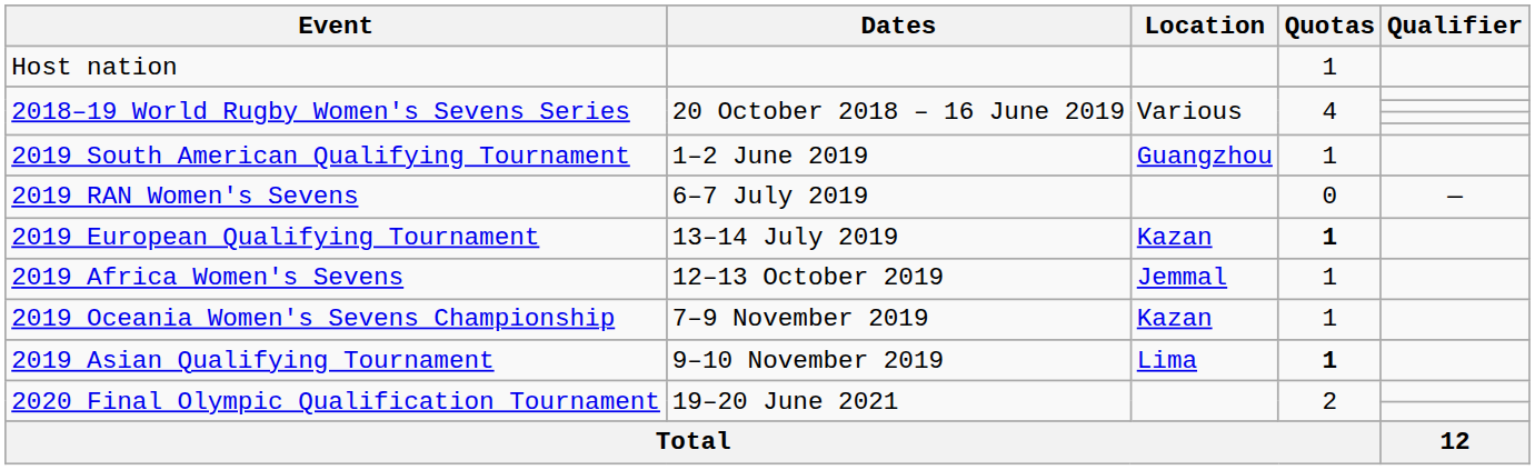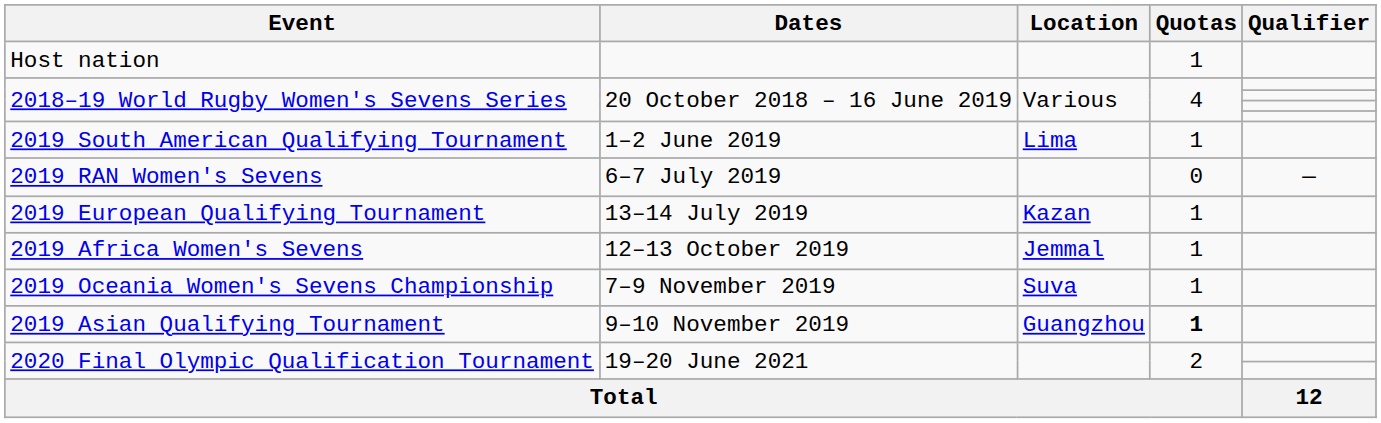2019 South American Qualifying Tournament | Location: Guangzhou -> Lima
2019 European Qualifying Tournament | Quotas: bold -> normal
2019 Oceania Women's Sevens Championship | Location: Kazan -> Suva
2019 Asian Qualifying Tournament | Location: Lima -> Guangzhou
